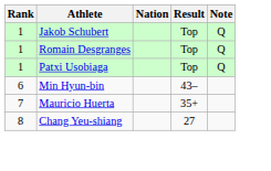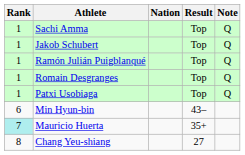+ row: 1 | Sachi Amma | Top | Q
+ row: 1 | Ramón Julián Puigblanqué | Top | Q
Mauricio Huerta | Rank: no background -> paleturquoise background
